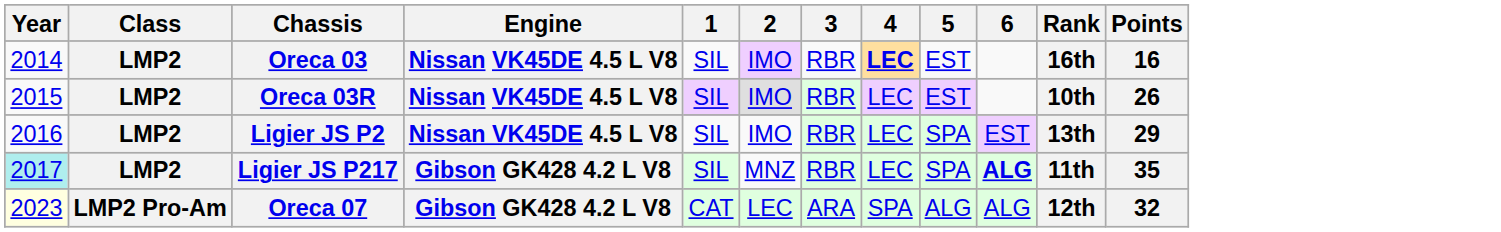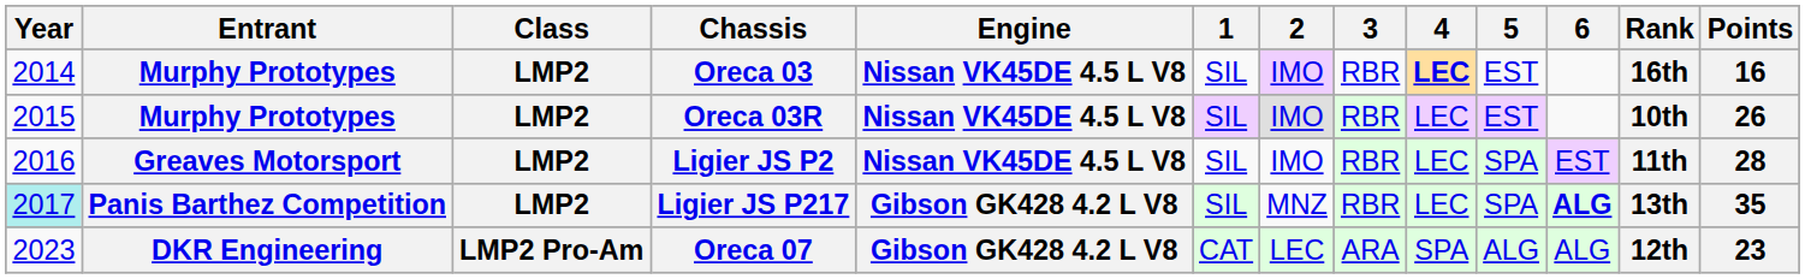+ column: Entrant | Murphy Prototypes | Murphy Prototypes | Greaves Motorsport | Panis Barthez Competition | DKR Engineering
Ligier JS P2 | Rank: 13th -> 11th
Ligier JS P2 | Points: 29 -> 28
Ligier JS P217 | Rank: 11th -> 13th
Oreca 07 | Year: lightyellow background -> no background
Oreca 07 | Points: 32 -> 23
